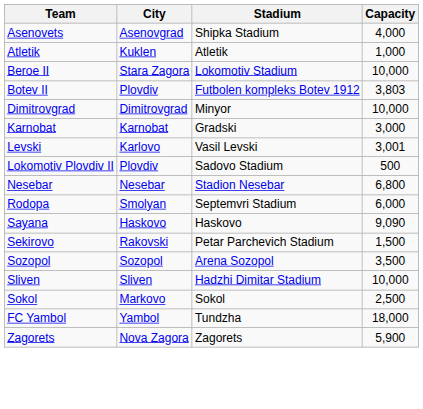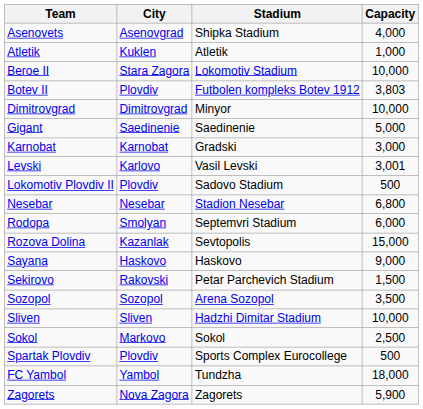+ row: Gigant | Saedinenie | Saedinenie | 5,000
+ row: Rozova Dolina | Kazanlak | Sevtopolis | 15,000
Sayana | Capacity: 9,090 -> 9,000
+ row: Spartak Plovdiv | Plovdiv | Sports Complex Eurocollege | 500
